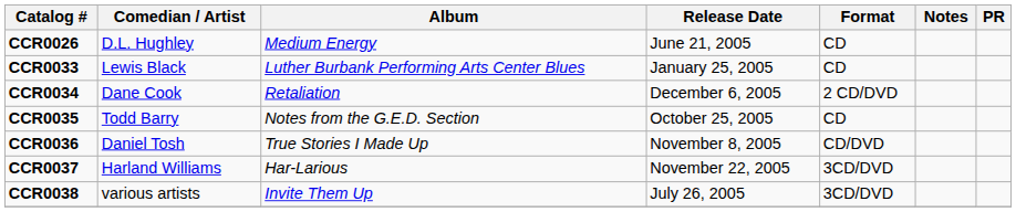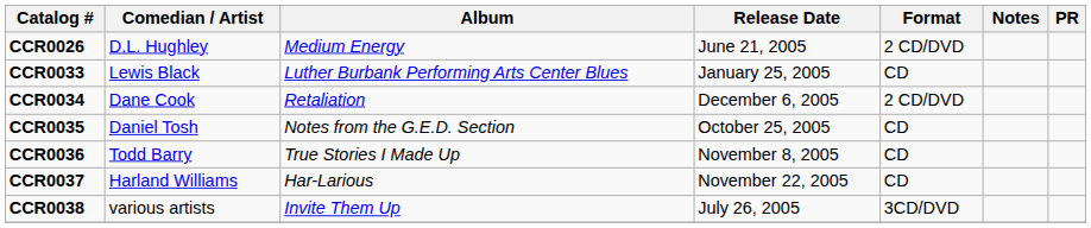CCR0026 | Format: CD -> 2 CD/DVD
CCR0035 | Comedian / Artist: Todd Barry -> Daniel Tosh
CCR0036 | Comedian / Artist: Daniel Tosh -> Todd Barry
CCR0036 | Format: CD/DVD -> CD
CCR0037 | Format: 3CD/DVD -> CD
